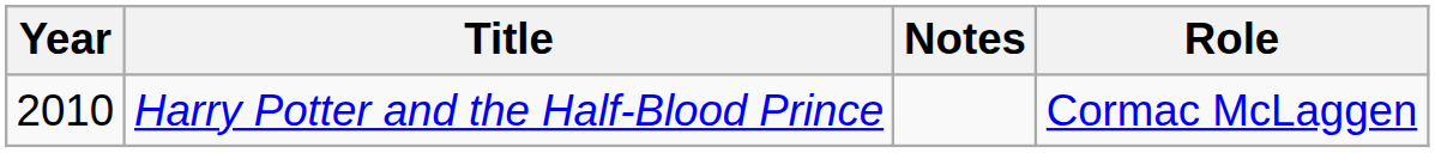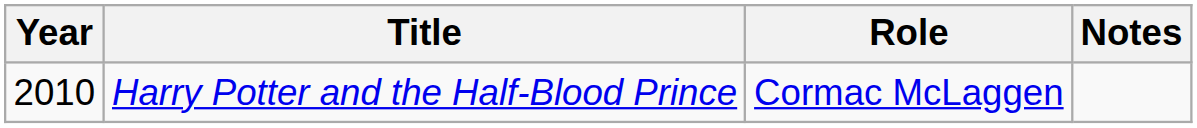columns swapped: Role <-> Notes
